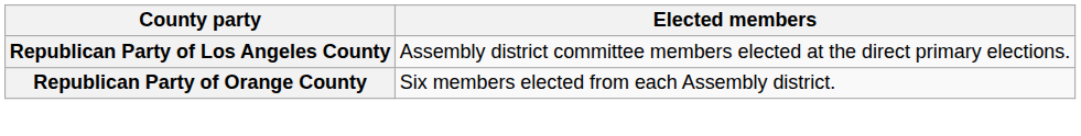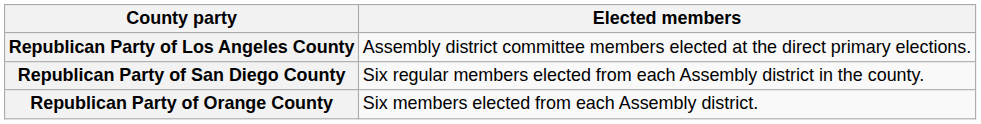+ row: Republican Party of San Diego County | Six regular members elected from each Assembly district in the county.
